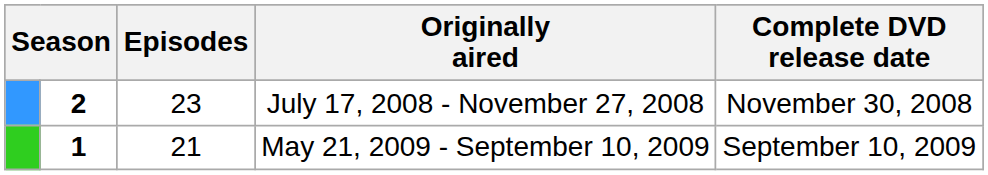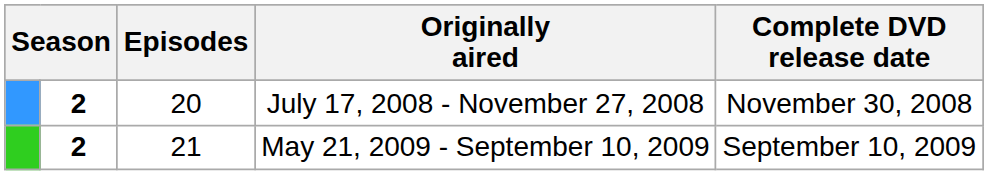July 17, 2008 - November 27, 2008 | Episodes: 23 -> 20
May 21, 2009 - September 10, 2009 | column 2: 1 -> 2
